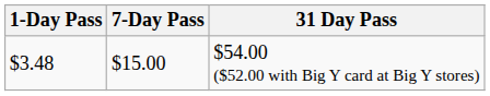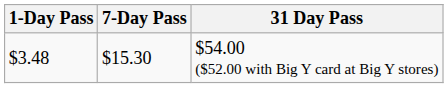$54.00 ($52.00 with Big Y card at Big Y stores) | 7-Day Pass: $15.00 -> $15.30
